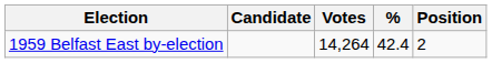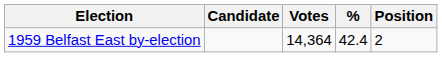1959 Belfast East by-election | Votes: 14,264 -> 14,364
